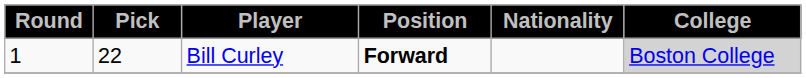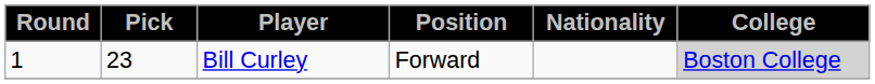Bill Curley | Pick: 22 -> 23
Bill Curley | Position: bold -> normal
